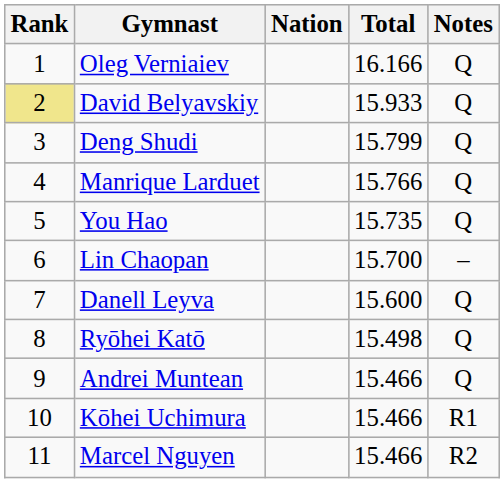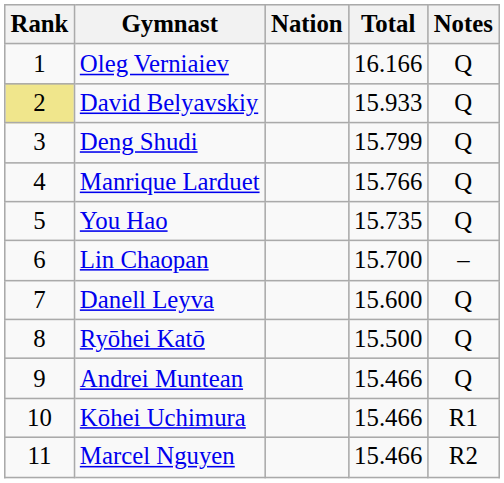Ryōhei Katō | Total: 15.498 -> 15.500
